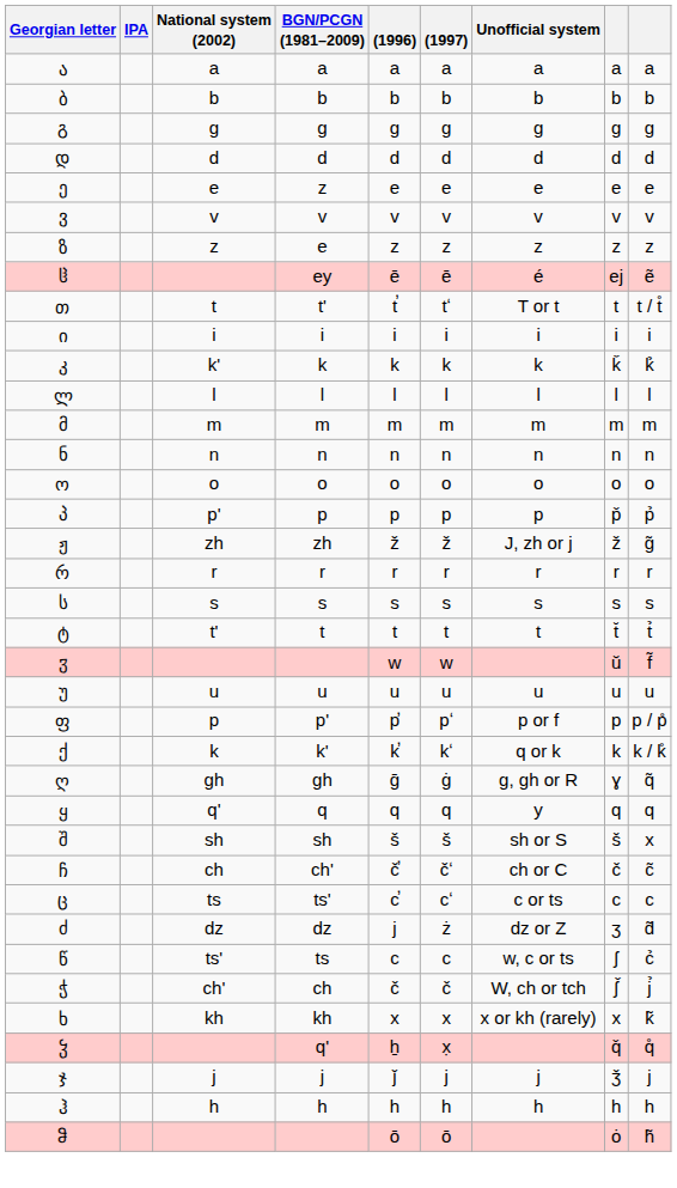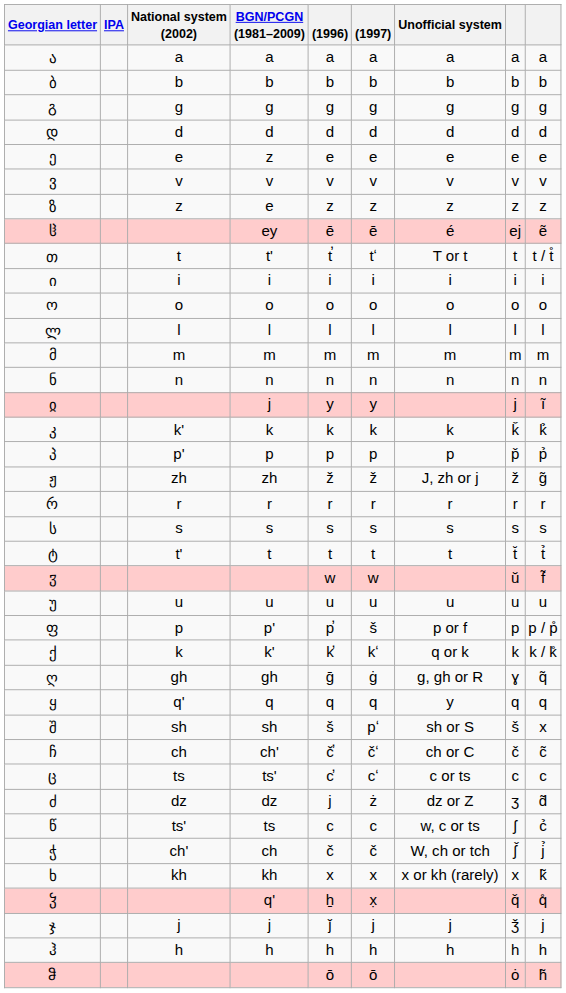rows swapped: კ <-> ო
+ row: ჲ | j | y | y | j | ĩ
ფ | (1997): pʻ -> š
შ | (1997): š -> pʻ
